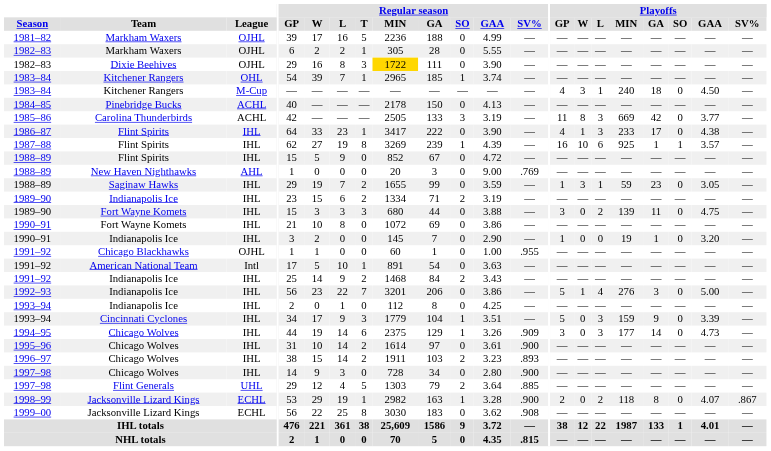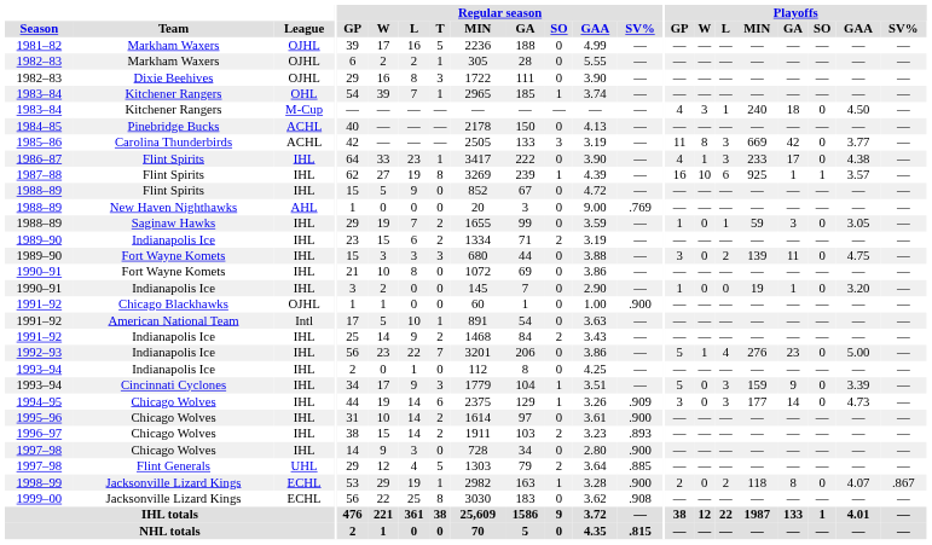1982–83 / Dixie Beehives | Regular season / MIN: gold background -> no background
1988–89 / Saginaw Hawks | Playoffs / W: 3 -> 0
1988–89 / Saginaw Hawks | Playoffs / GA: 23 -> 3
1991–92 / Chicago Blackhawks | Regular season / SV%: .955 -> .900
1992–93 | Playoffs / GA: 3 -> 23
